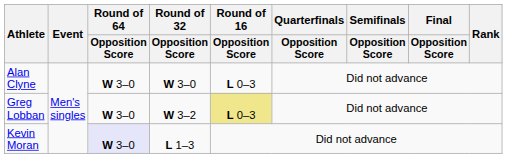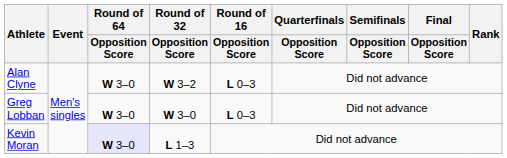Alan Clyne | Round of 32 / Opposition Score: W 3–0 -> W 3–2
Greg Lobban | Round of 32 / Opposition Score: W 3–2 -> W 3–0
Greg Lobban | Round of 16 / Opposition Score: khaki background -> no background
